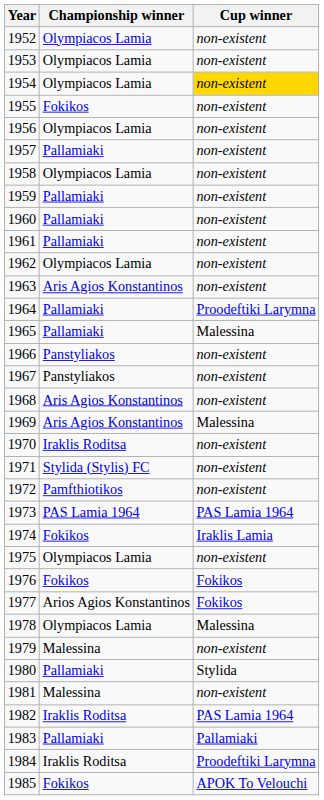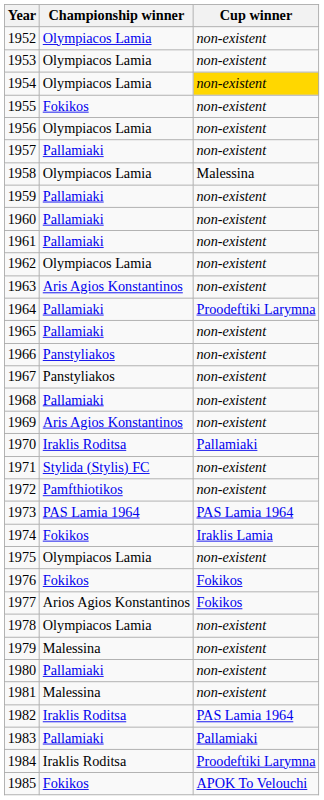1958 | Cup winner: non-existent -> Malessina
1965 | Cup winner: Malessina -> non-existent
1968 | Championship winner: Aris Agios Konstantinos -> Pallamiaki
1969 | Cup winner: Malessina -> non-existent
1970 | Cup winner: non-existent -> Pallamiaki
1978 | Cup winner: Malessina -> non-existent
1980 | Cup winner: Stylida -> non-existent
